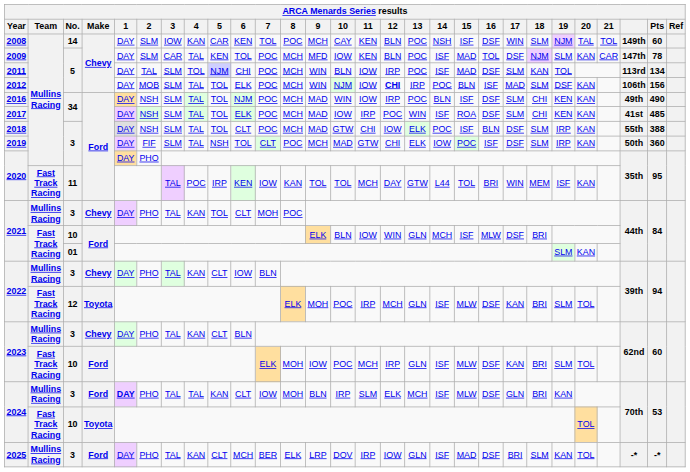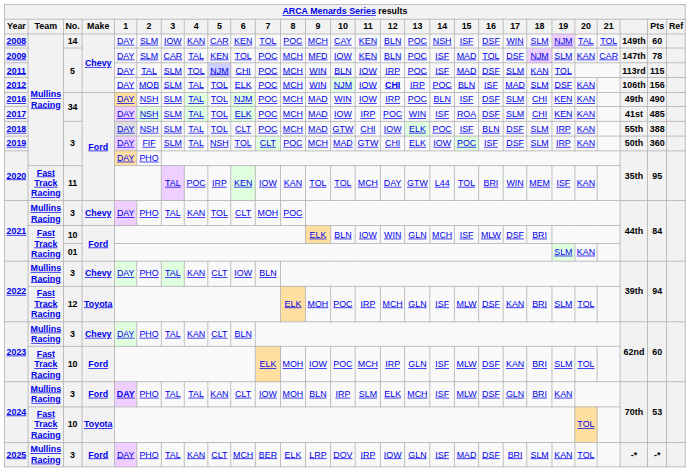2011 | Pts: 134 -> 115
